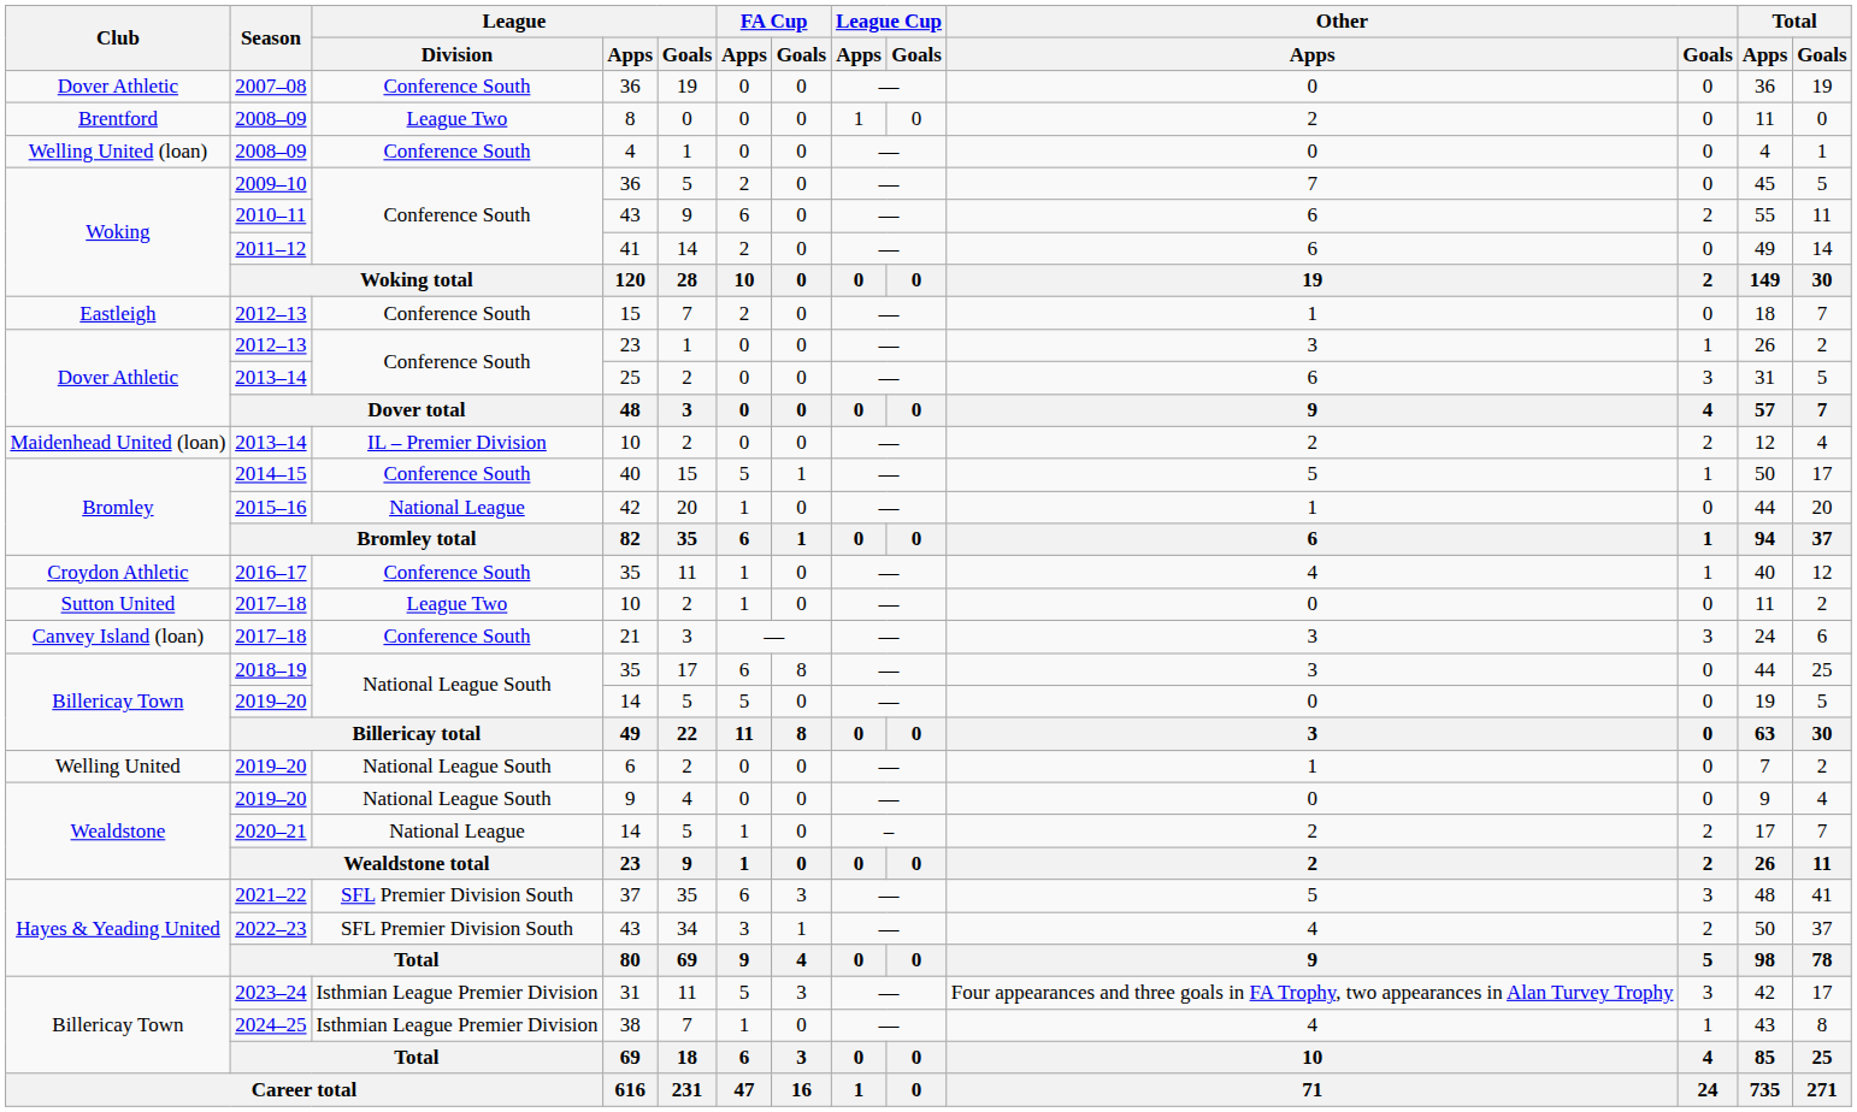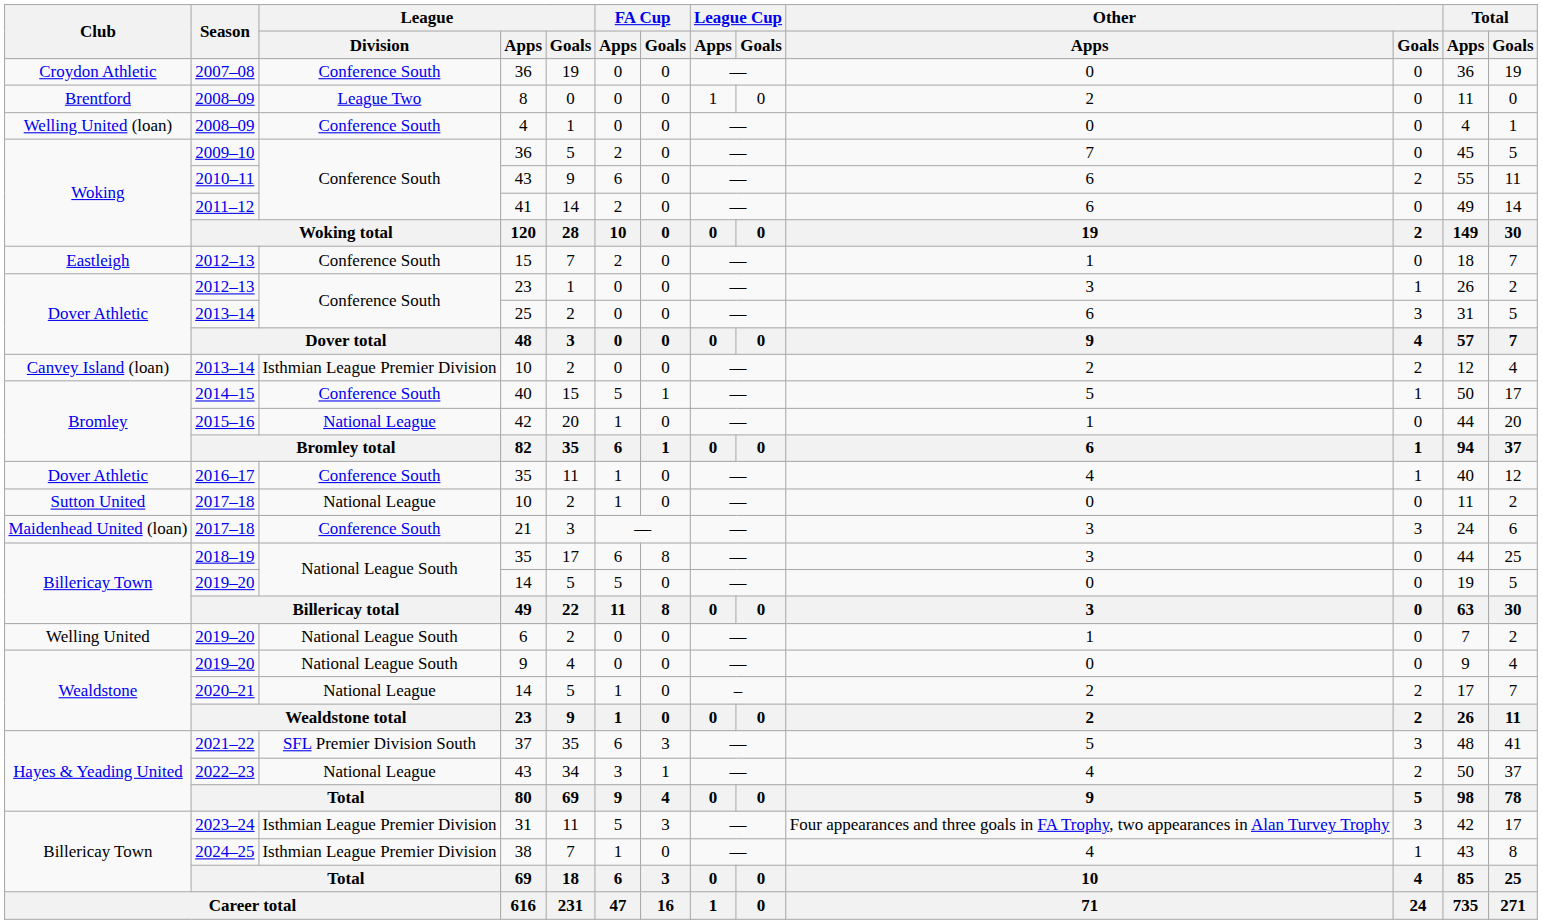2007–08 / 36 | Club: Dover Athletic -> Croydon Athletic
2013–14 / 10 | Club: Maidenhead United (loan) -> Canvey Island (loan)
2013–14 / 10 | League / Division: IL – Premier Division -> Isthmian League Premier Division
2016–17 / 35 | Club: Croydon Athletic -> Dover Athletic
2017–18 / 10 | League / Division: League Two -> National League
21 | Club: Canvey Island (loan) -> Maidenhead United (loan)
2022–23 / 43 | League / Division: SFL Premier Division South -> National League
